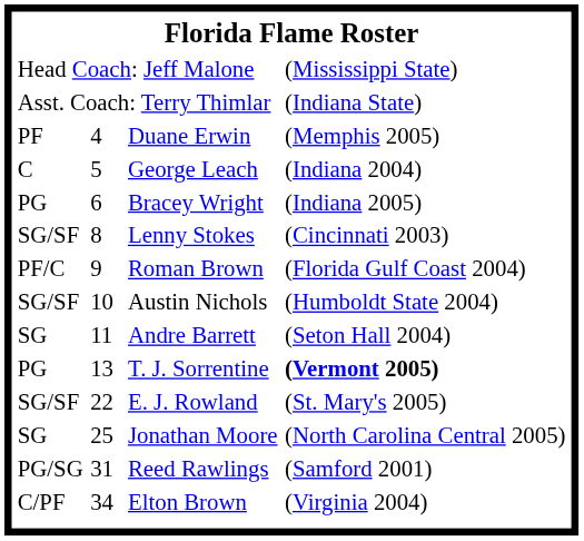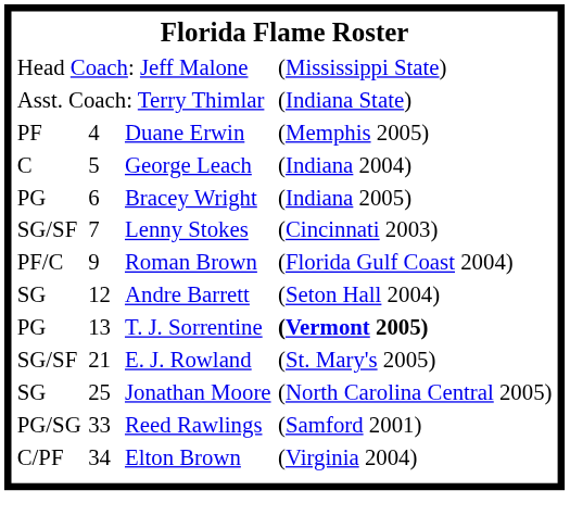Lenny Stokes | column 2: 8 -> 7
- row: SG/SF | 10 | Austin Nichols | (Humboldt State 2004)
Andre Barrett | column 2: 11 -> 12
E. J. Rowland | column 2: 22 -> 21
Reed Rawlings | column 2: 31 -> 33
